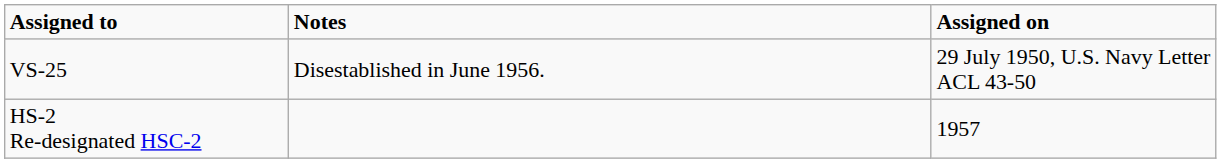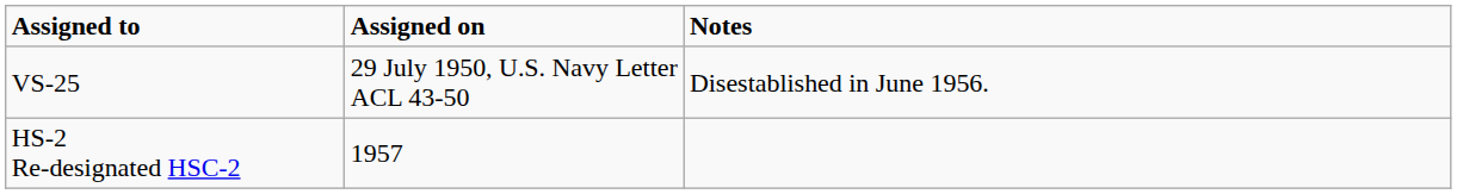columns swapped: Assigned on <-> Notes
